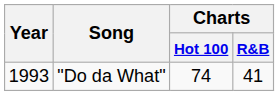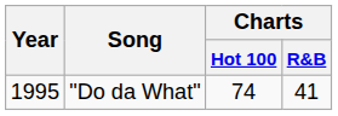"Do da What" | Year: 1993 -> 1995
